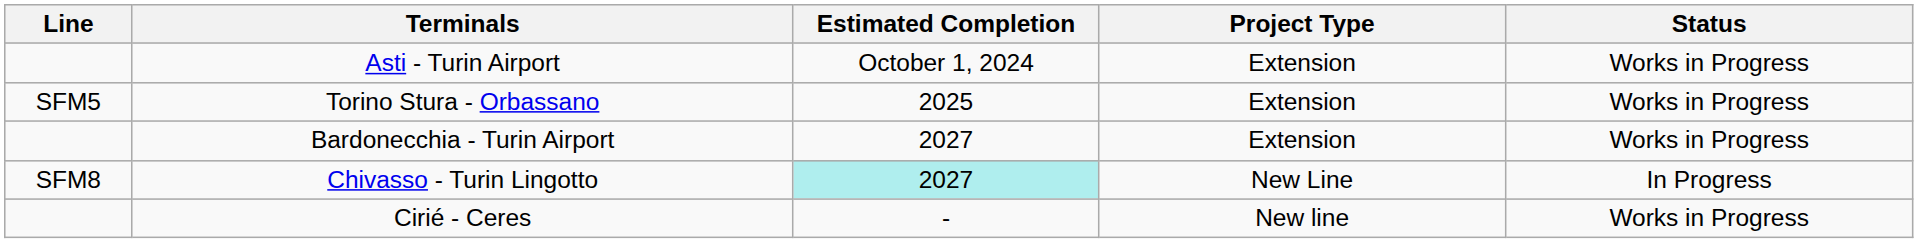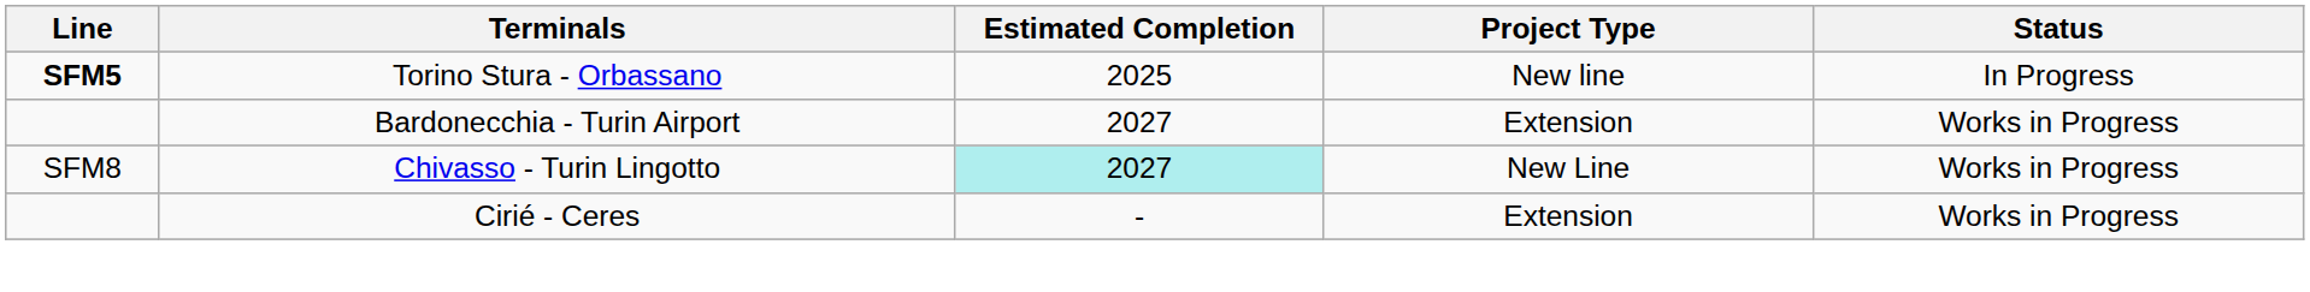- row: Asti - Turin Airport | October 1, 2024 | Extension | Works in Progress
Torino Stura - Orbassano | Line: normal -> bold
Torino Stura - Orbassano | Project Type: Extension -> New line
Torino Stura - Orbassano | Status: Works in Progress -> In Progress
Chivasso - Turin Lingotto | Status: In Progress -> Works in Progress
Cirié - Ceres | Project Type: New line -> Extension
